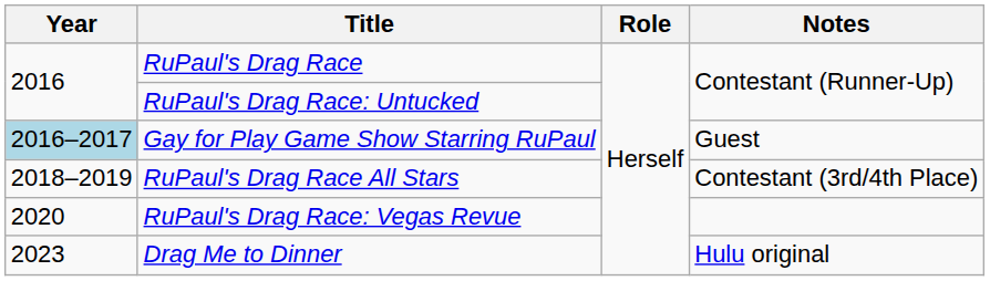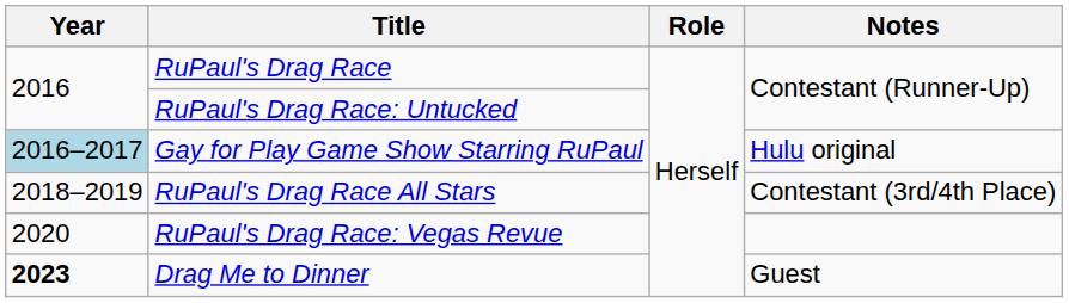Gay for Play Game Show Starring RuPaul | Notes: Guest -> Hulu original
Drag Me to Dinner | Year: normal -> bold
Drag Me to Dinner | Notes: Hulu original -> Guest
